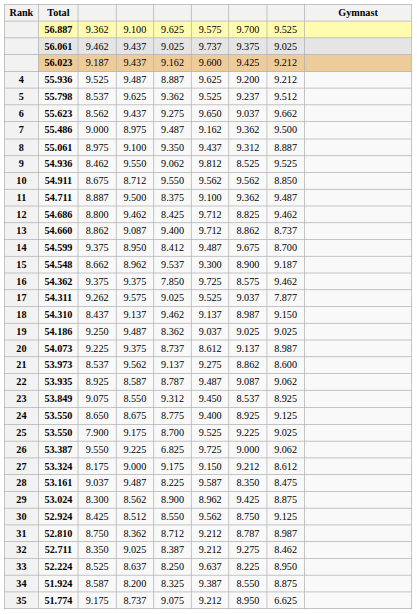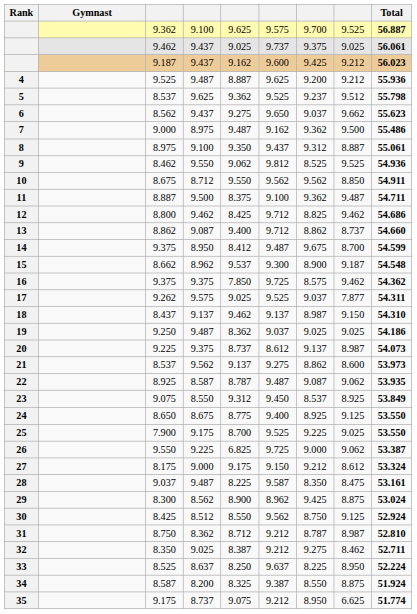columns swapped: Gymnast <-> Total
